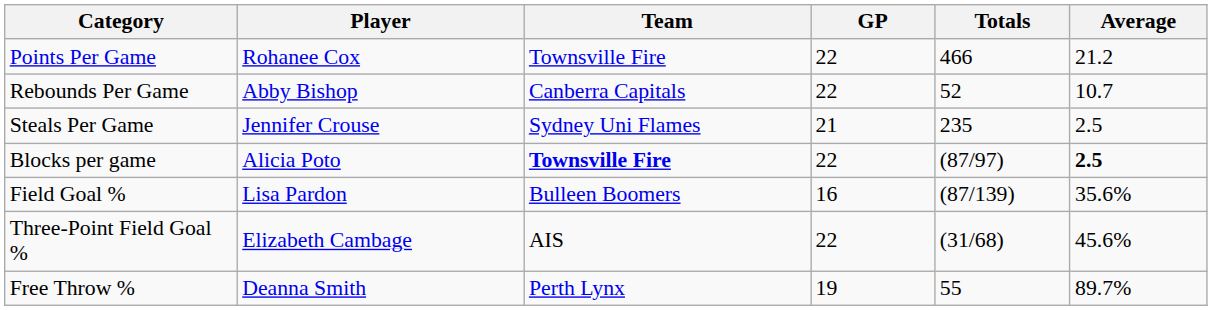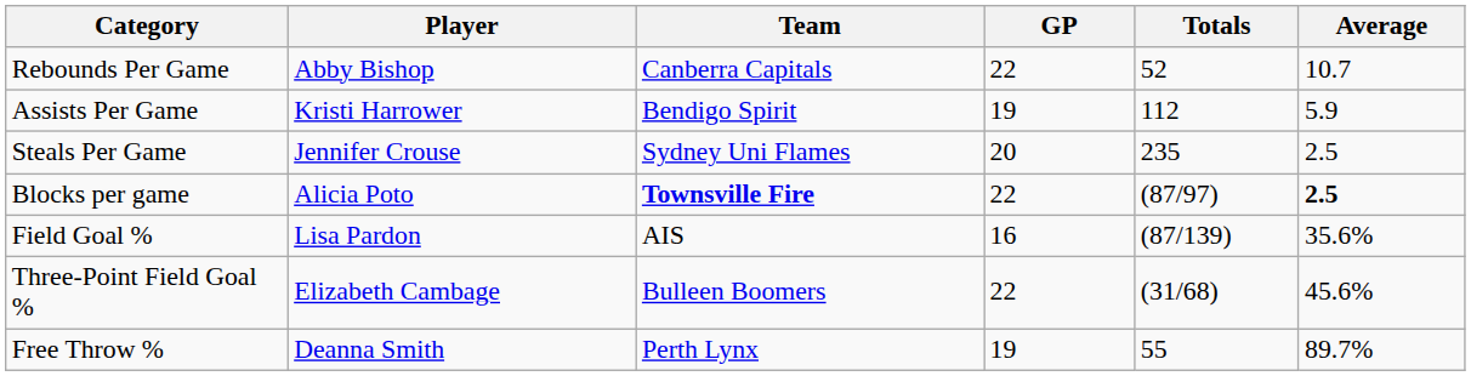- row: Points Per Game | Rohanee Cox | Townsville Fire | 22 | 466 | 21.2
+ row: Assists Per Game | Kristi Harrower | Bendigo Spirit | 19 | 112 | 5.9
Steals Per Game | GP: 21 -> 20
Field Goal % | Team: Bulleen Boomers -> AIS
Three-Point Field Goal % | Team: AIS -> Bulleen Boomers
